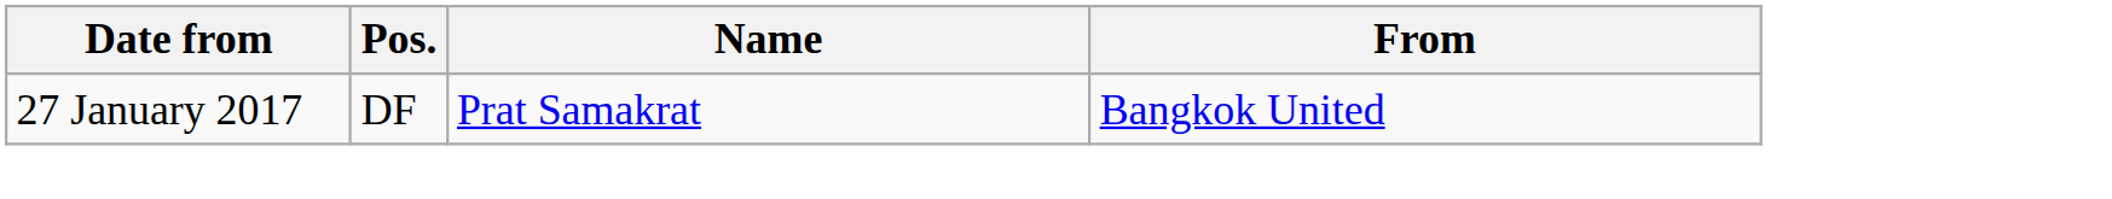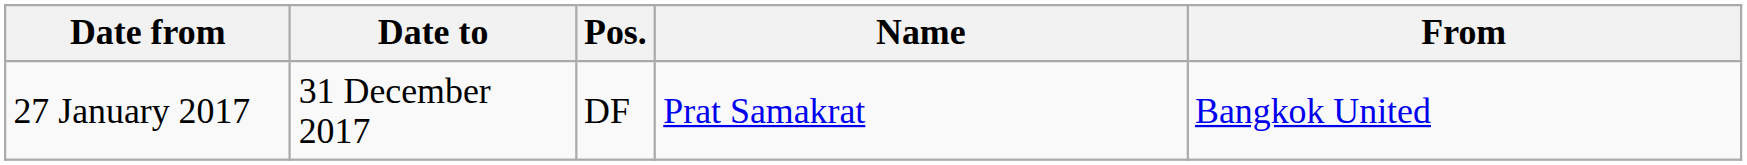+ column: Date to | 31 December 2017
